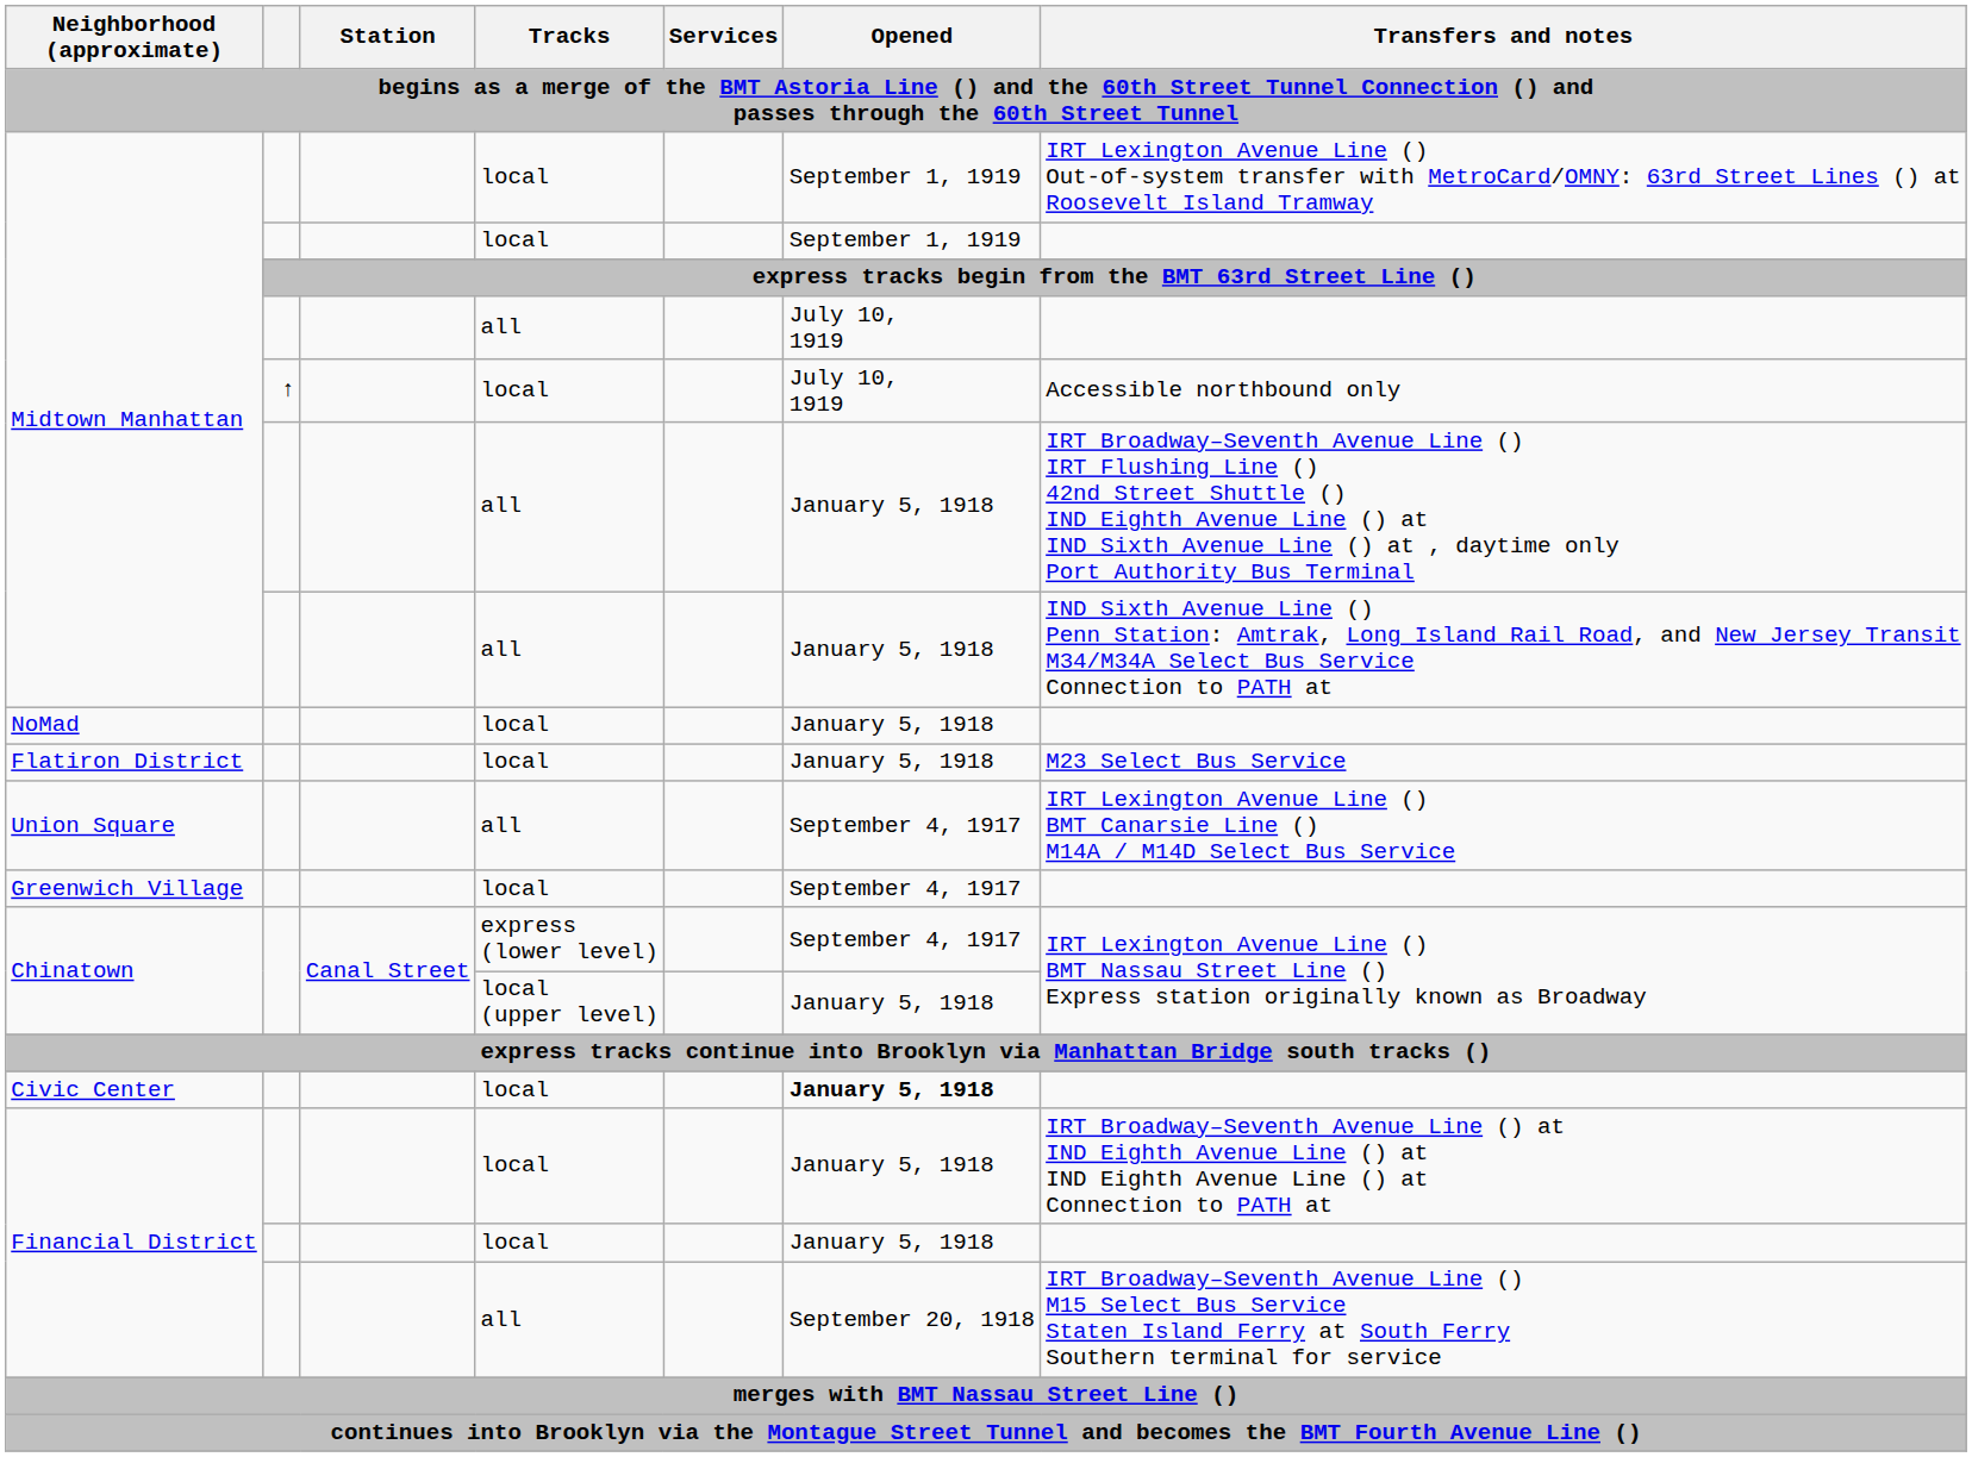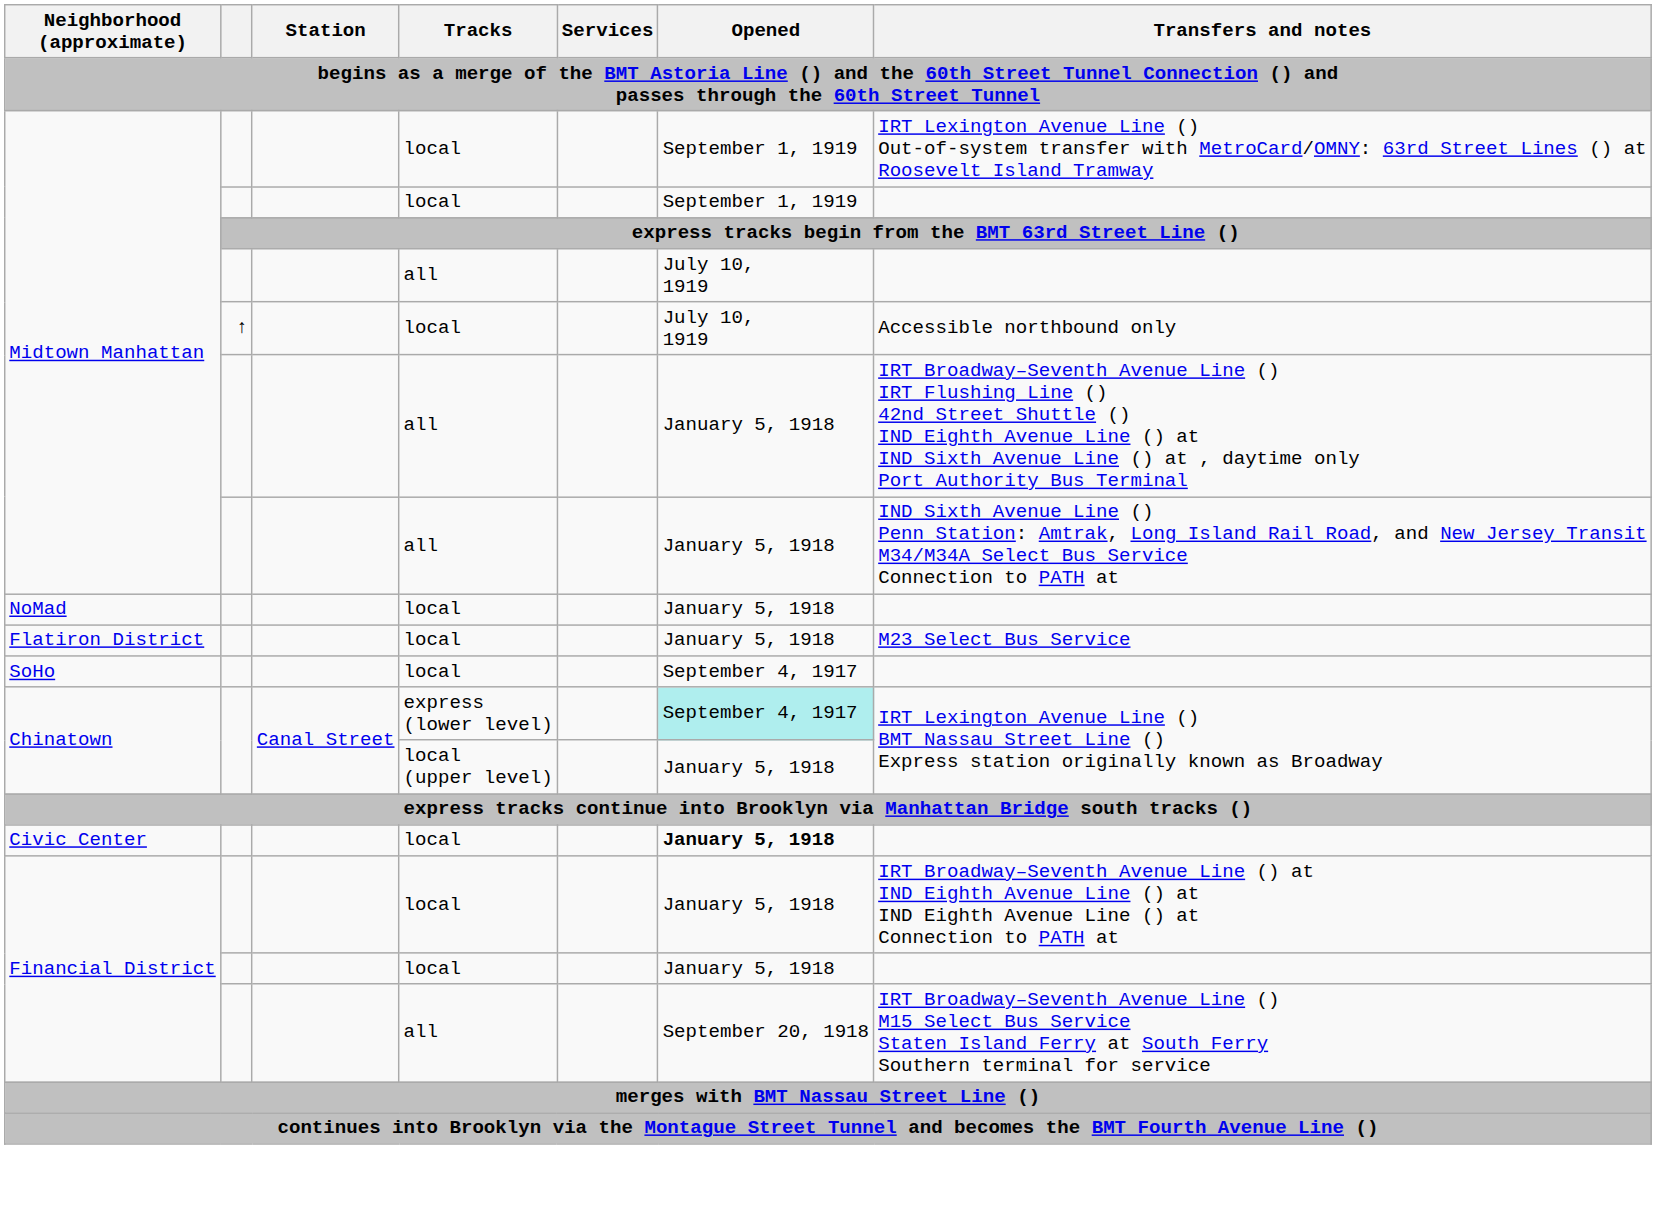- row: Union Square | all | September 4, 1917 | IRT Lexington Avenue Line () BMT Canarsie Line () M14A / M14D Select Bus Service
- row: Greenwich Village | local | September 4, 1917
+ row: SoHo | local | September 4, 1917
Chinatown / express (lower level) | Opened: no background -> paleturquoise background
